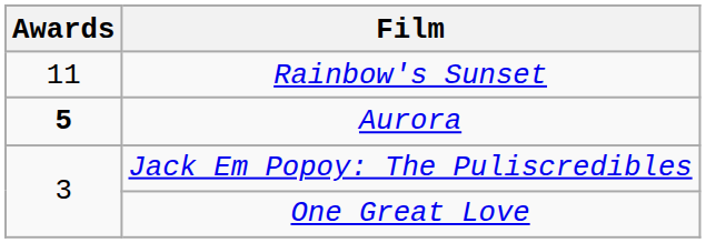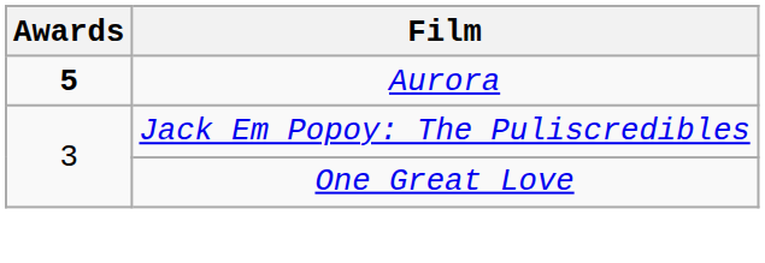- row: 11 | Rainbow's Sunset
